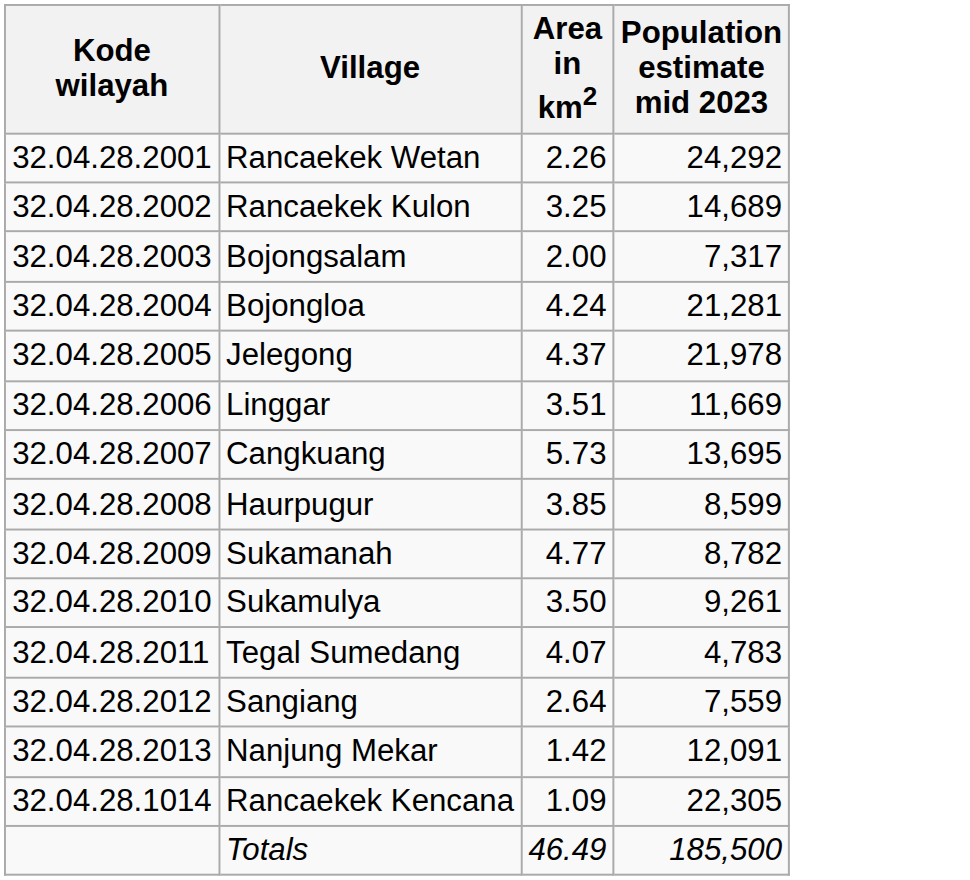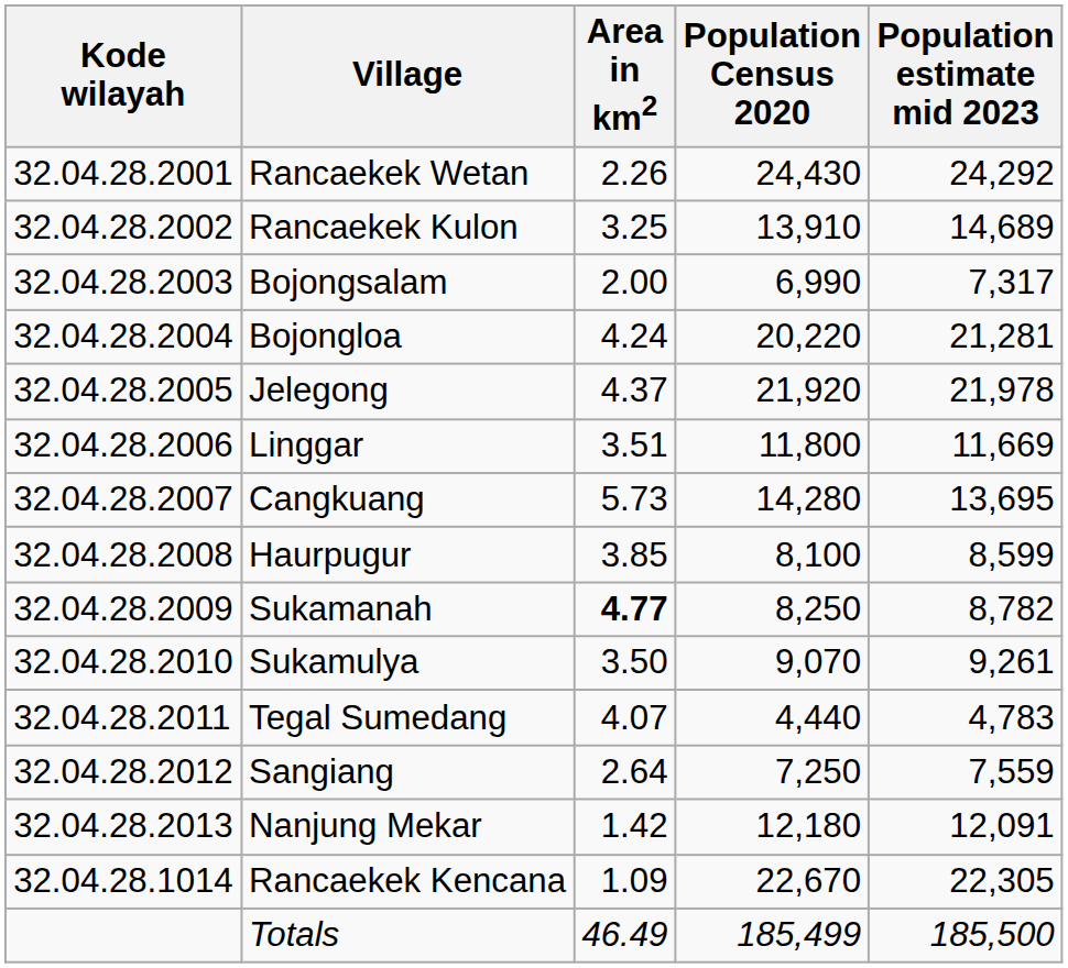+ column: Population Census 2020 | 24,430 | 13,910 | 6,990 | 20,220 | 21,920 | 11,800 | 14,280 | 8,100 | 8,250 | 9,070 | 4,440 | 7,250 | 12,180 | 22,670 | 185,499
Sukamanah | Area in km2: normal -> bold
